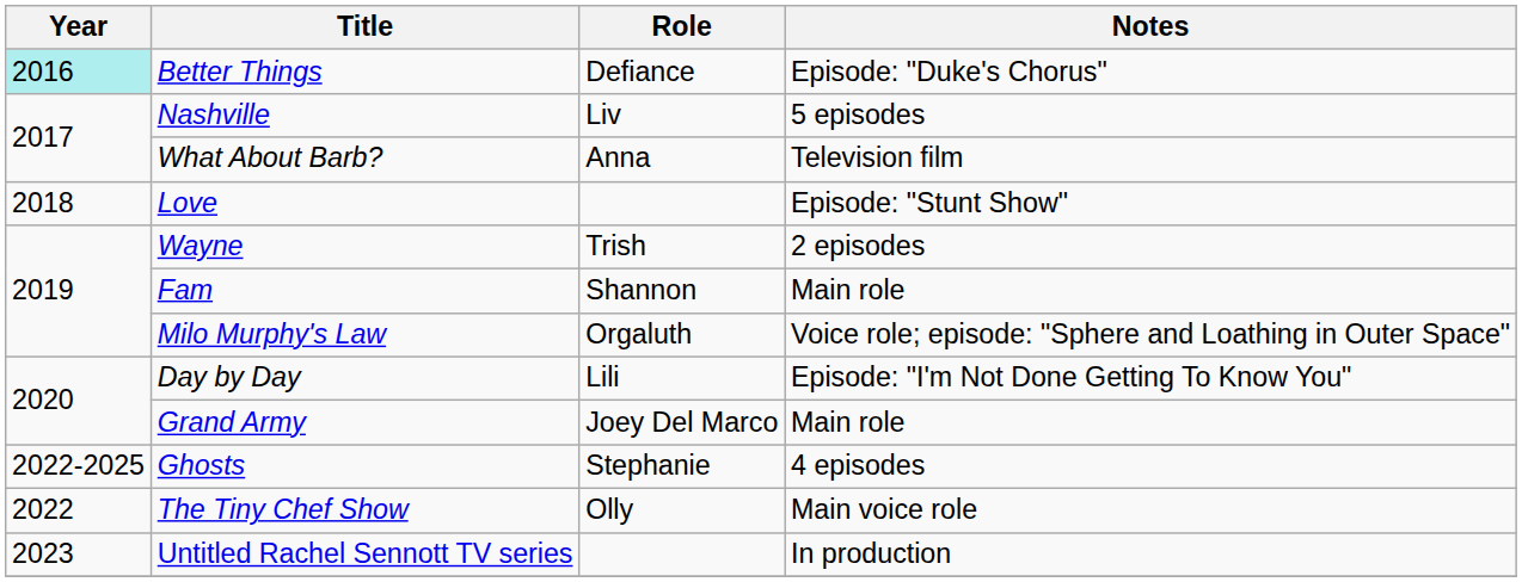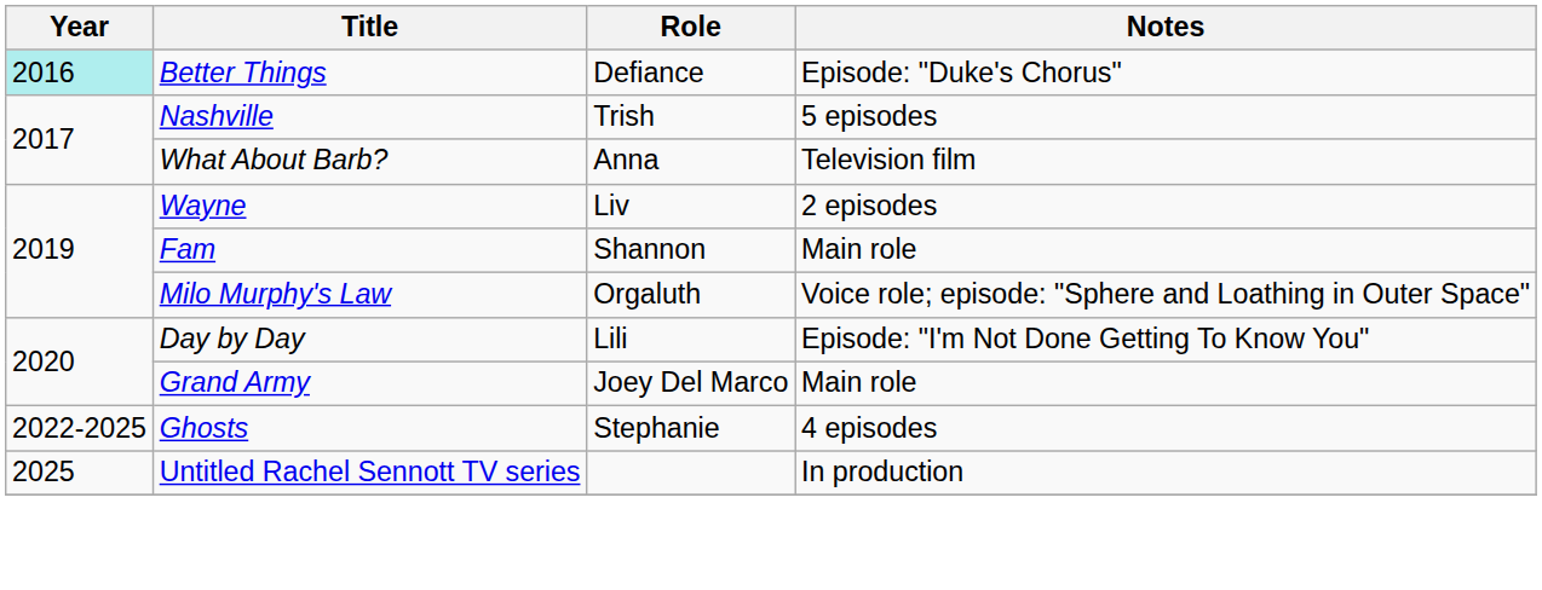Nashville | Role: Liv -> Trish
- row: 2018 | Love | Episode: "Stunt Show"
Wayne | Role: Trish -> Liv
- row: 2022 | The Tiny Chef Show | Olly | Main voice role
Untitled Rachel Sennott TV series | Year: 2023 -> 2025
